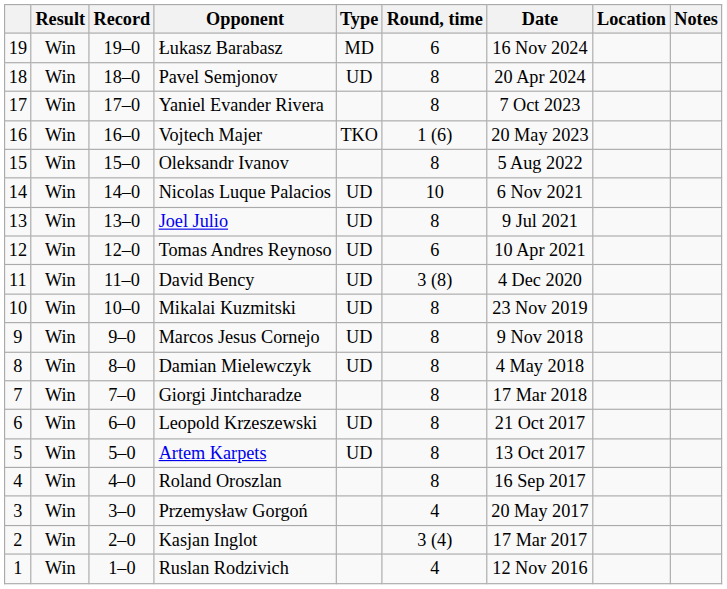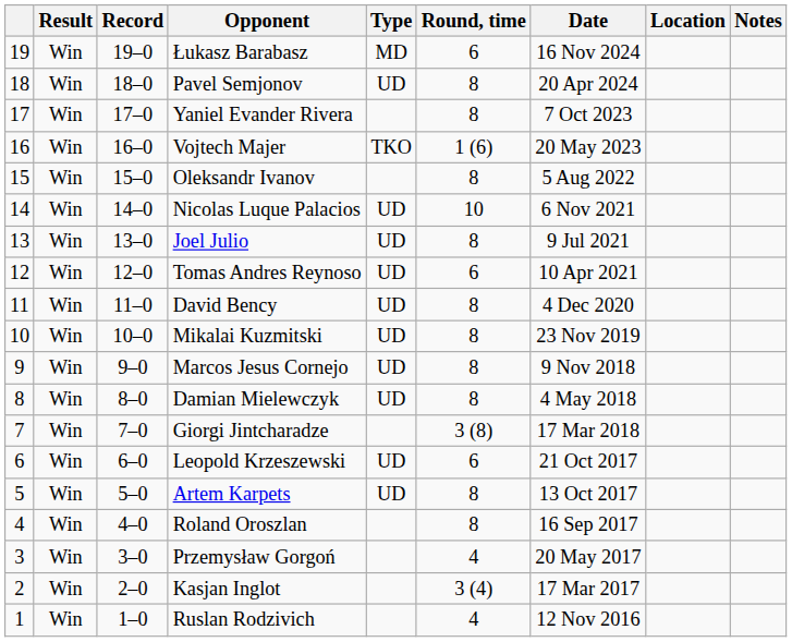David Bency | Round, time: 3 (8) -> 8
Giorgi Jintcharadze | Round, time: 8 -> 3 (8)
Leopold Krzeszewski | Round, time: 8 -> 6
